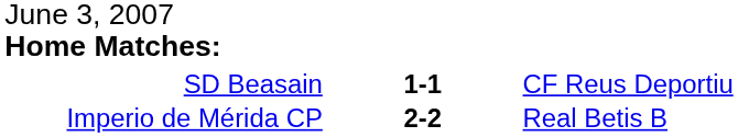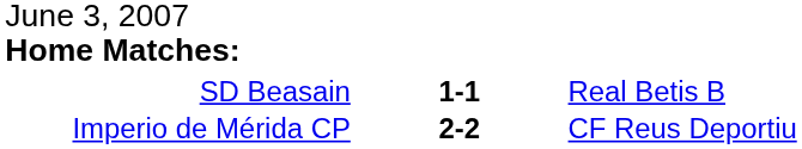SD Beasain | column 3: CF Reus Deportiu -> Real Betis B
Imperio de Mérida CP | column 3: Real Betis B -> CF Reus Deportiu
